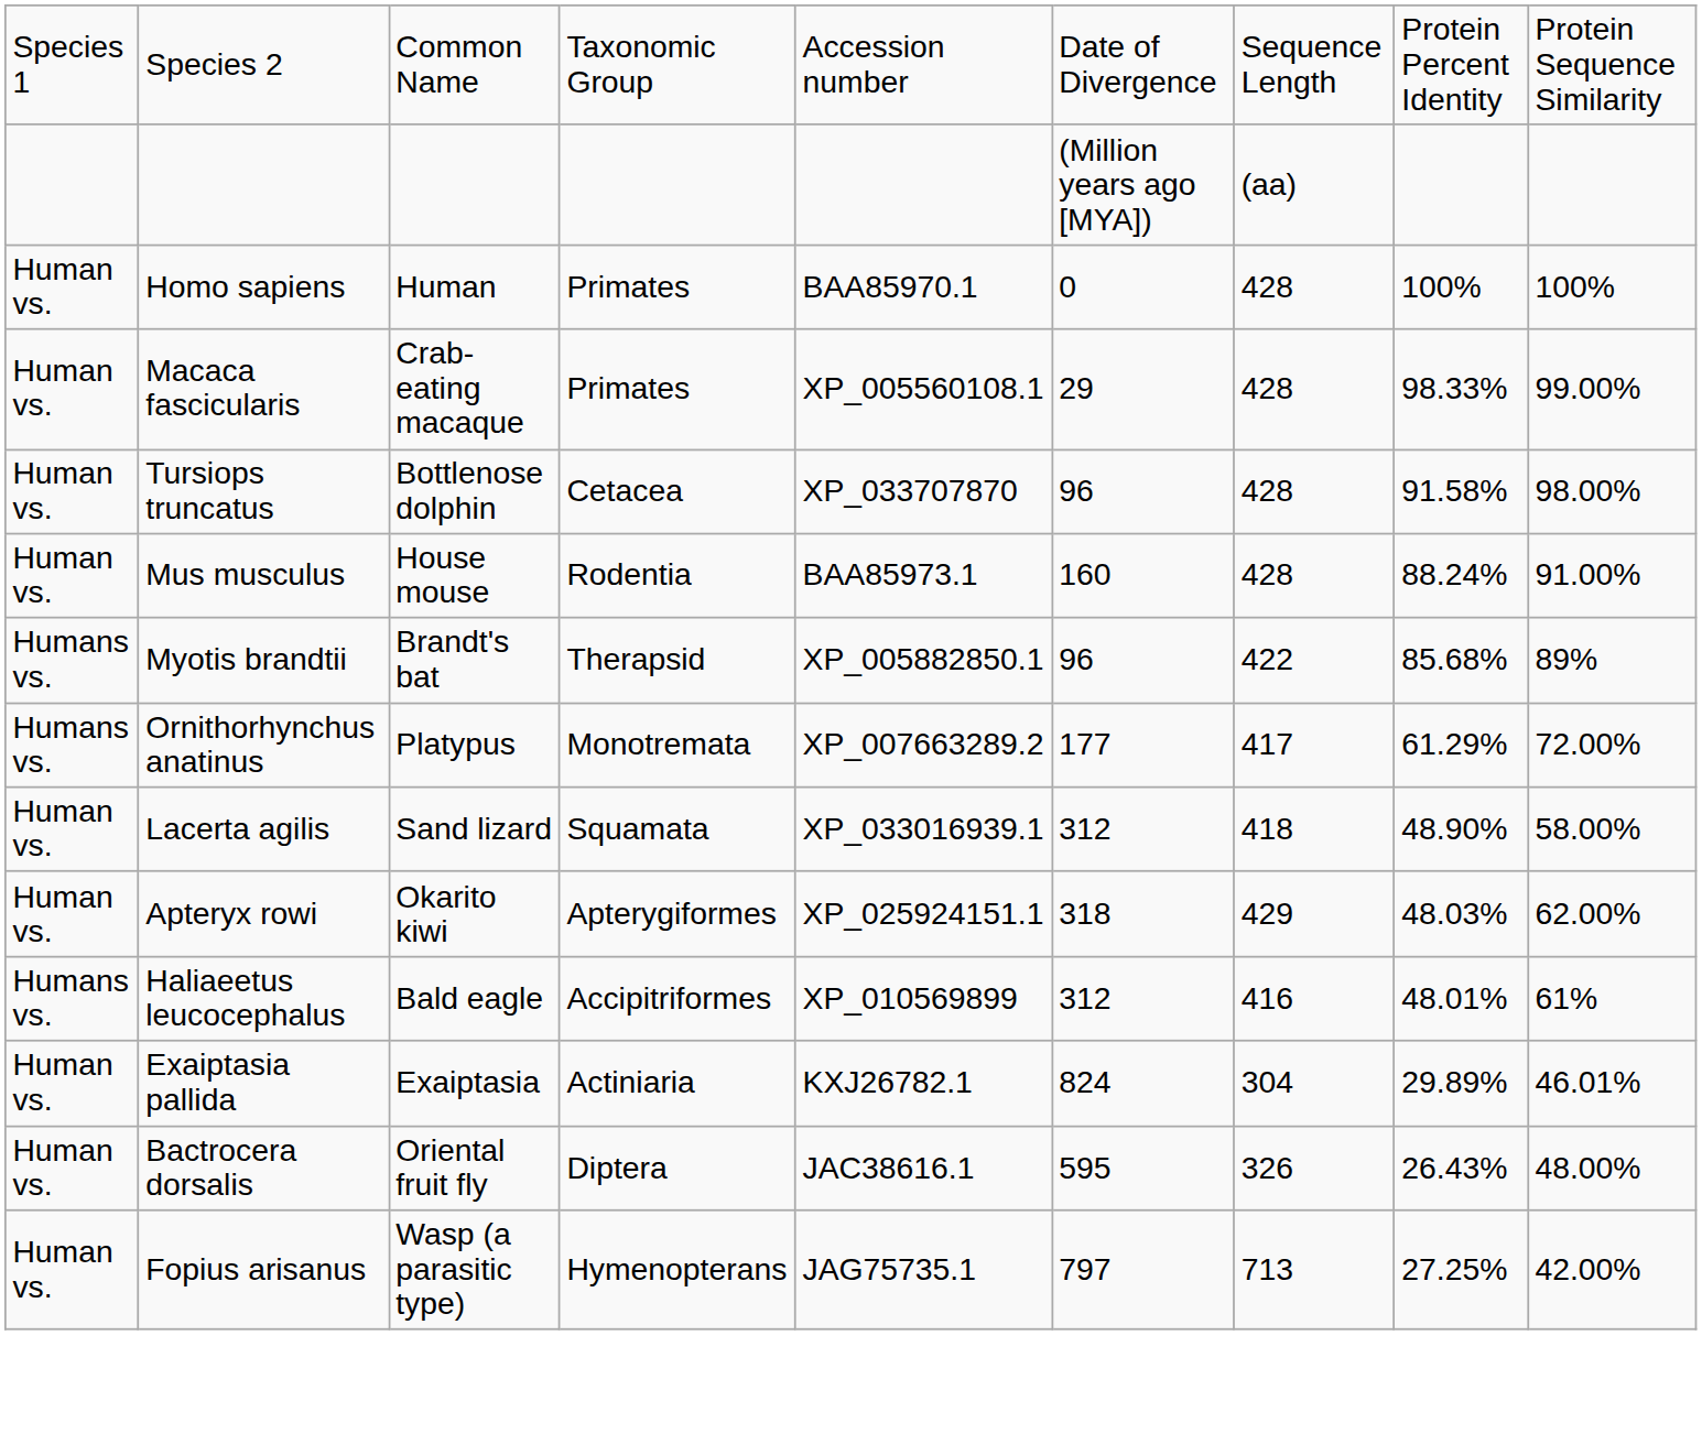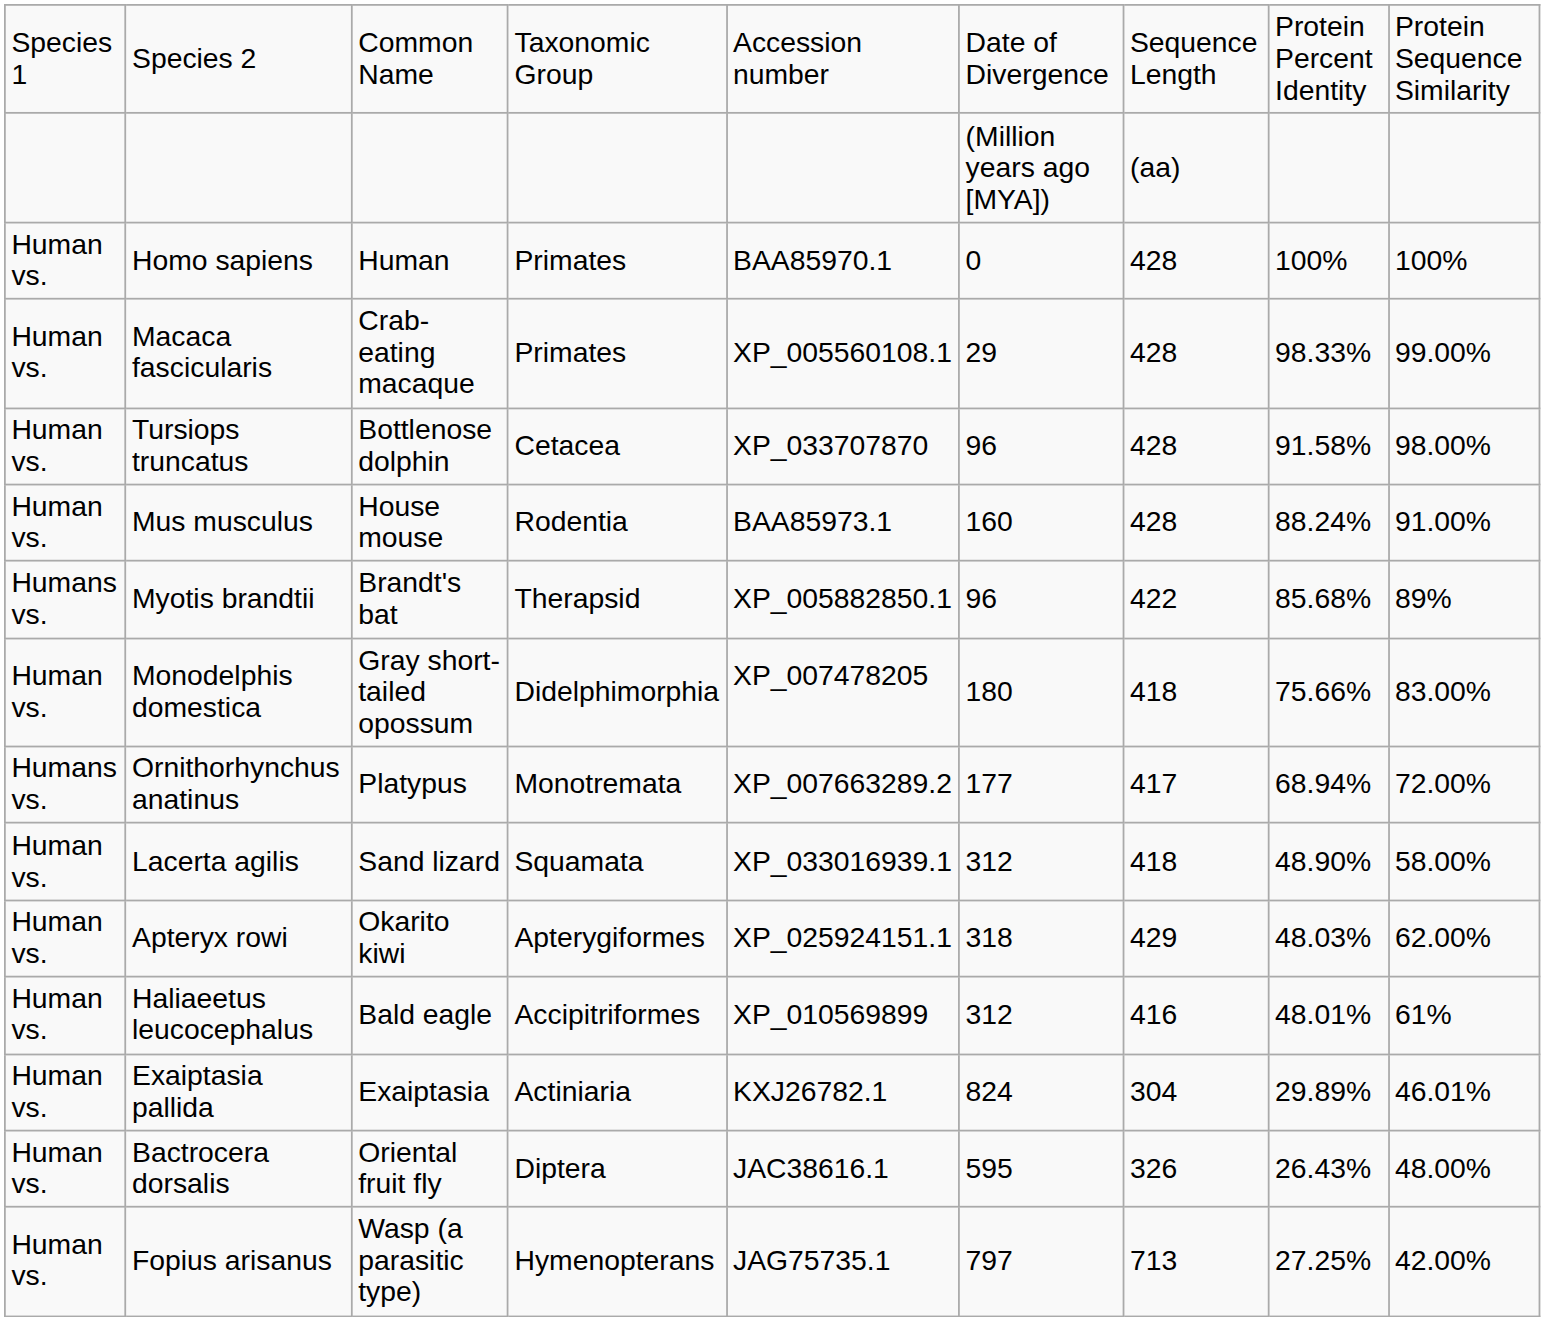+ row: Human vs. | Monodelphis domestica | Gray short-tailed opossum | Didelphimorphia | XP_007478205 | 180 | 418 | 75.66% | 83.00%
Ornithorhynchus anatinus | column 8: 61.29% -> 68.94%
Haliaeetus leucocephalus | column 1: Humans vs. -> Human vs.
